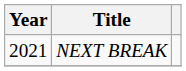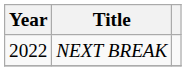NEXT BREAK | Year: 2021 -> 2022
